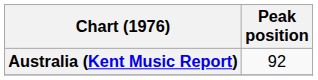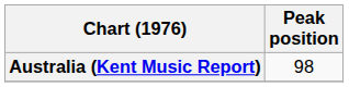Australia (Kent Music Report) | Peak position: 92 -> 98
